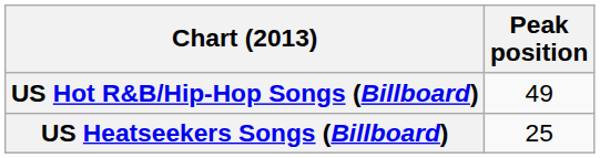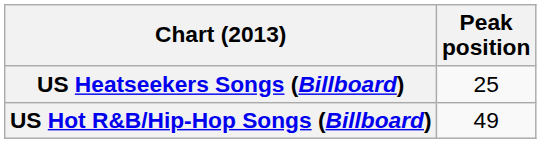rows swapped: US Hot R&B/Hip-Hop Songs (Billboard) <-> US Heatseekers Songs (Billboard)
